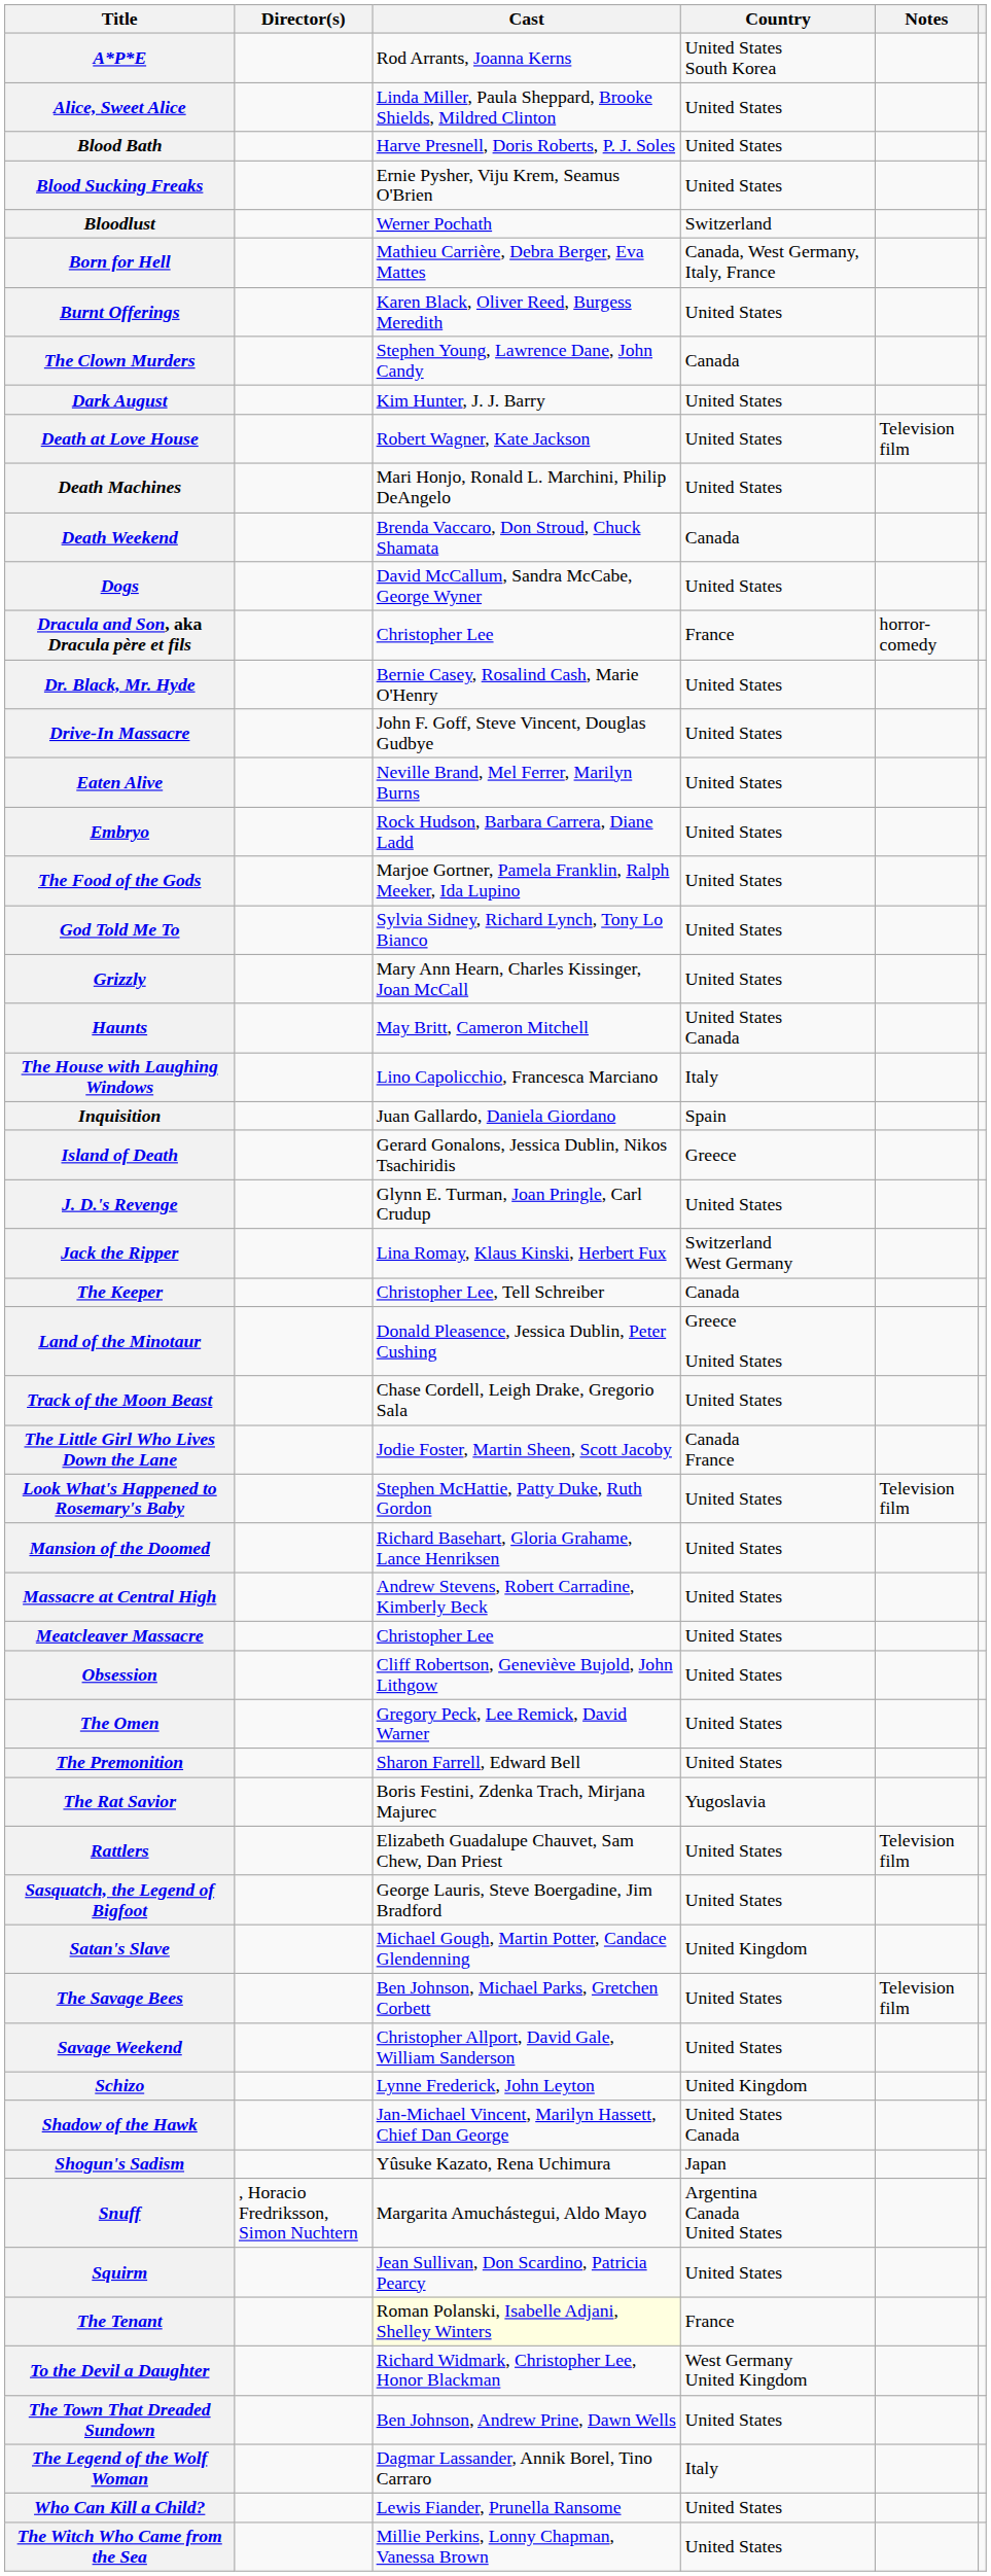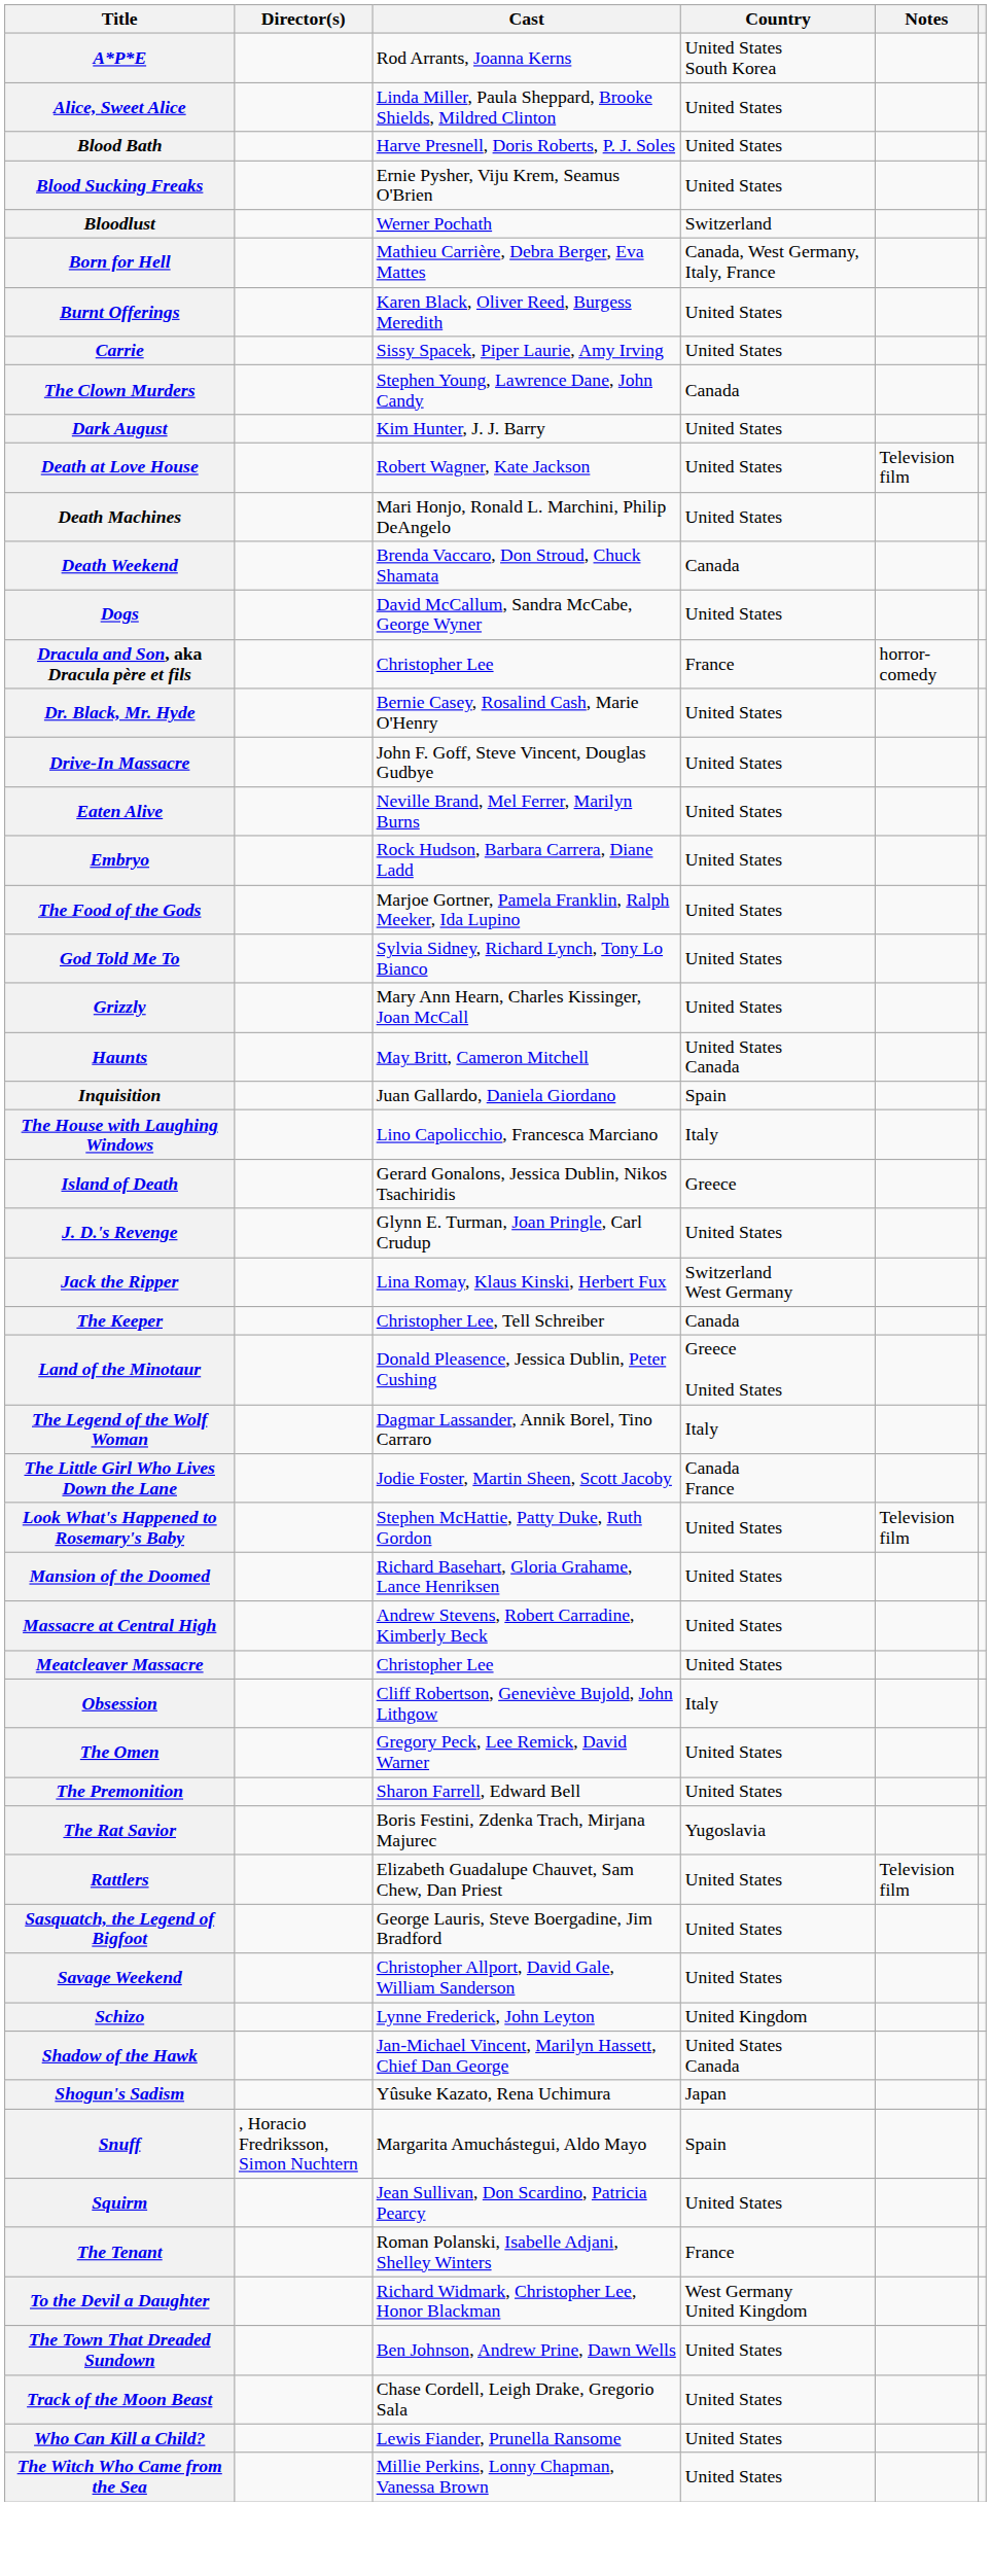+ row: Carrie | Sissy Spacek, Piper Laurie, Amy Irving | United States
rows swapped: The House with Laughing Windows <-> Inquisition
rows swapped: The Legend of the Wolf Woman <-> Track of the Moon Beast
Obsession | Country: United States -> Italy
- row: Satan's Slave | Michael Gough, Martin Potter, Candace Glendenning | United Kingdom
- row: The Savage Bees | Ben Johnson, Michael Parks, Gretchen Corbett | United States | Television film
Snuff | Country: Argentina Canada United States -> Spain
The Tenant | Cast: lightyellow background -> no background
